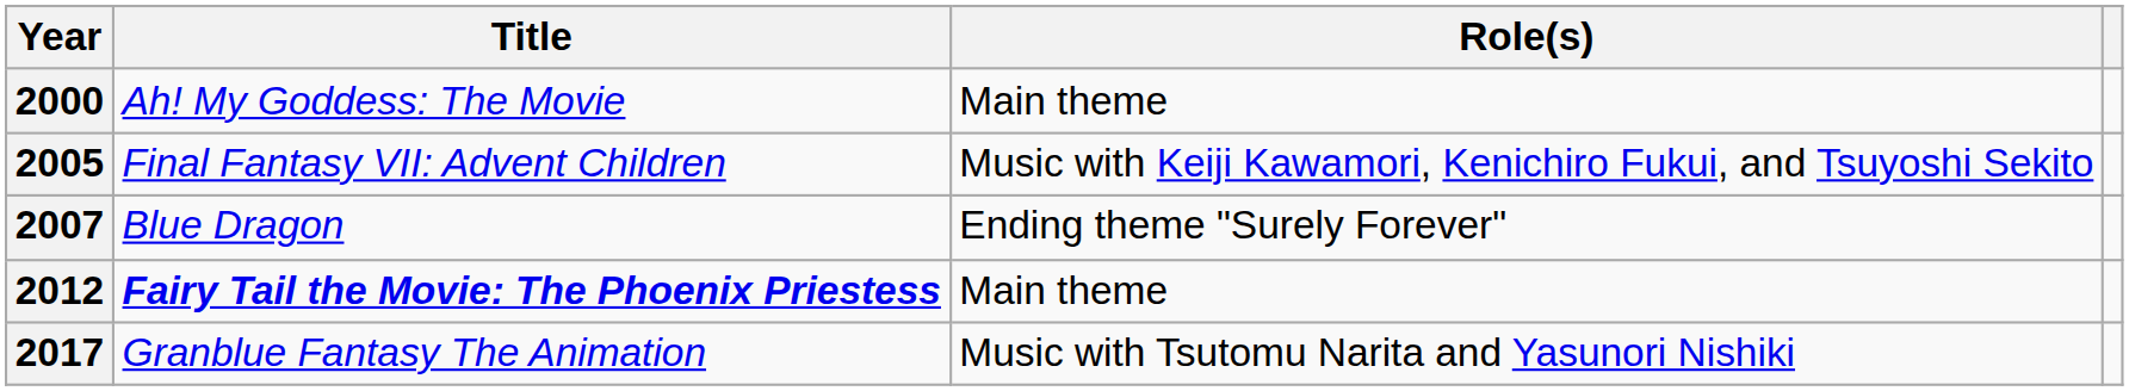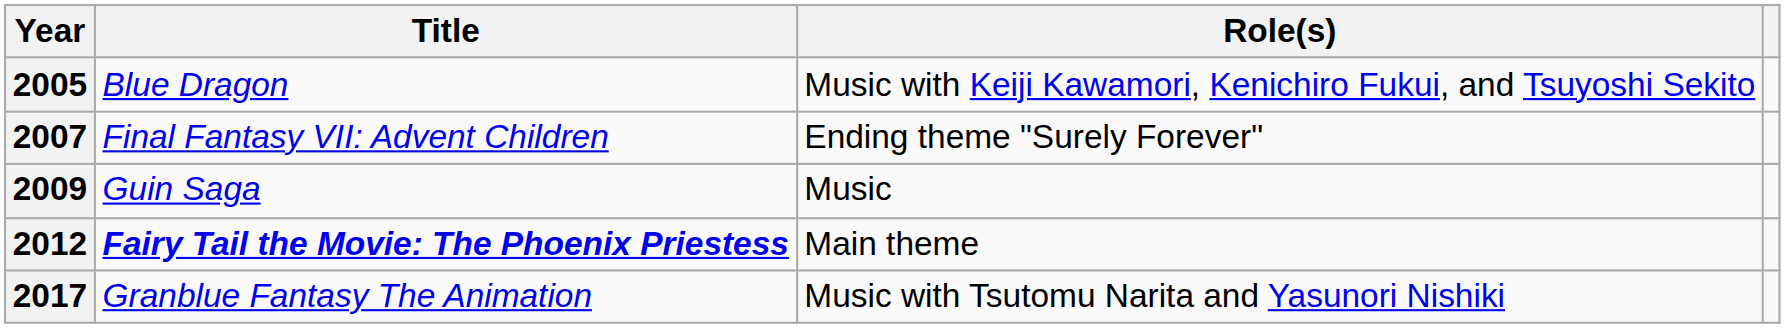- row: 2000 | Ah! My Goddess: The Movie | Main theme
2005 | Title: Final Fantasy VII: Advent Children -> Blue Dragon
2007 | Title: Blue Dragon -> Final Fantasy VII: Advent Children
+ row: 2009 | Guin Saga | Music
